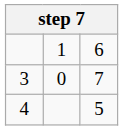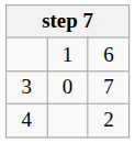4 | column 3: 5 -> 2
